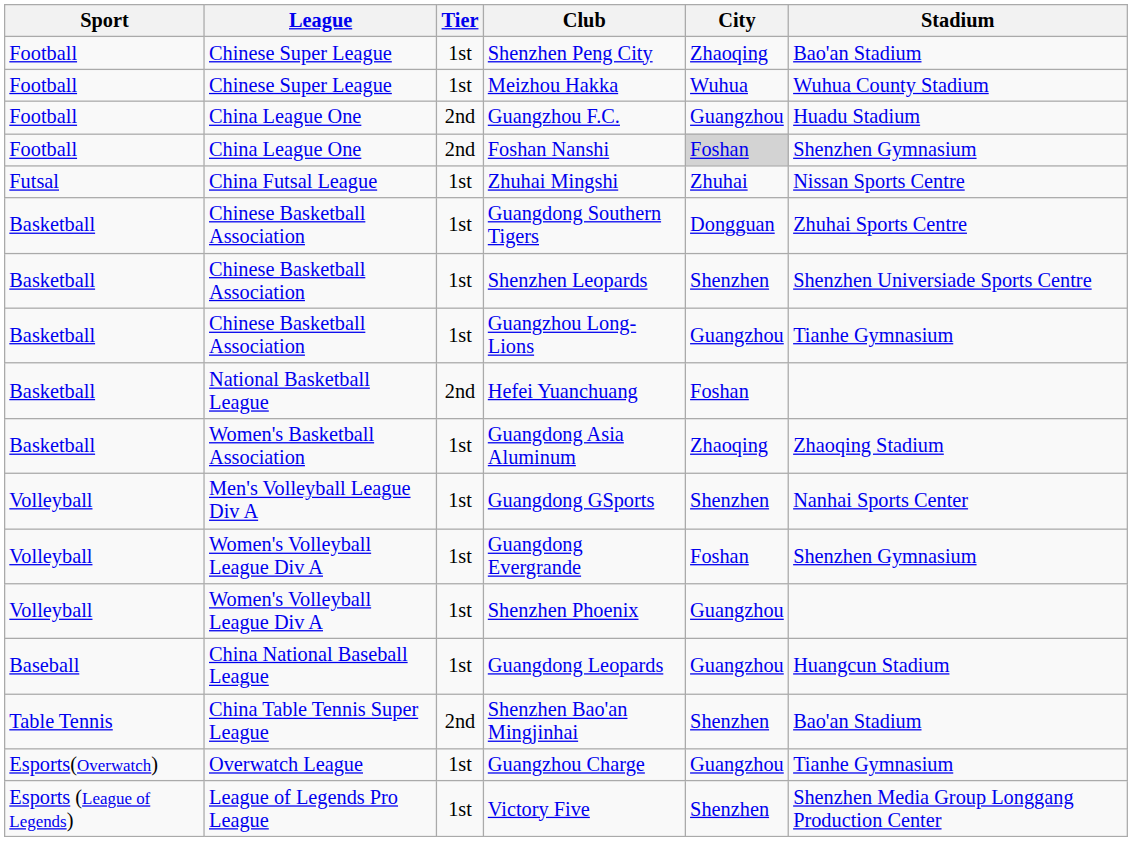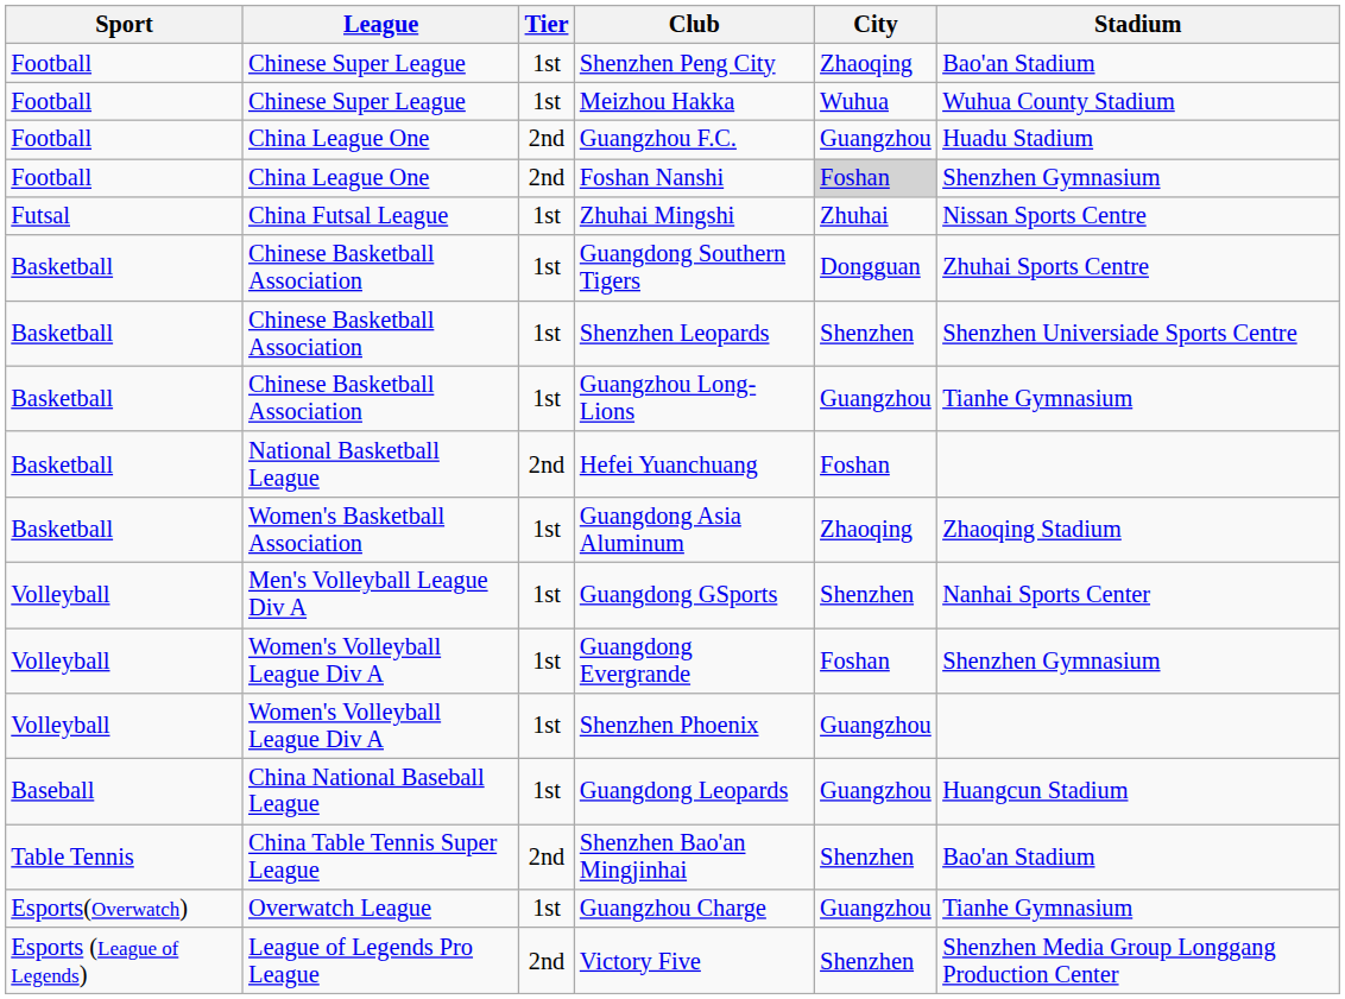Victory Five | Tier: 1st -> 2nd
